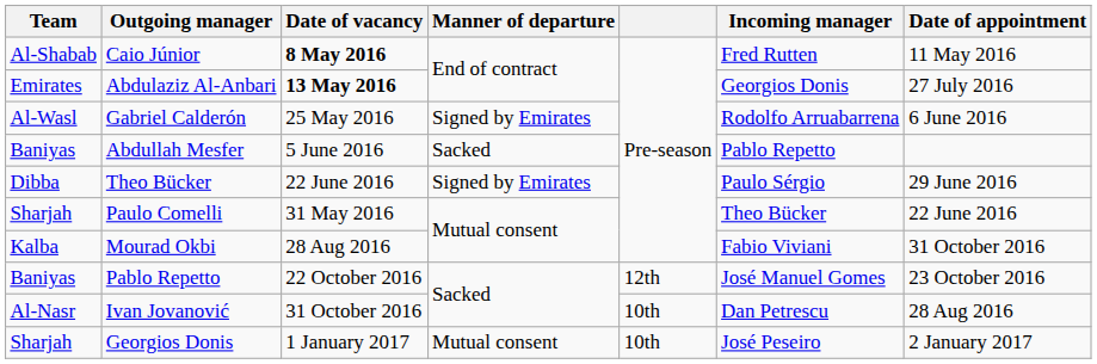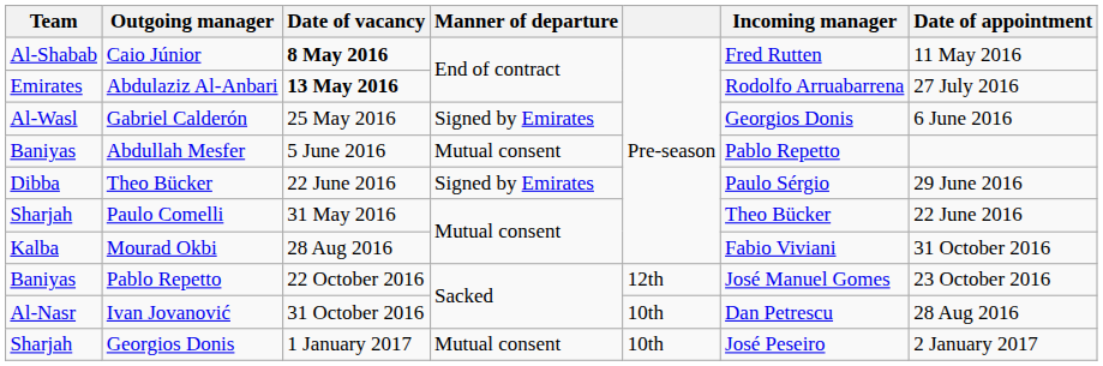Abdulaziz Al-Anbari | Incoming manager: Georgios Donis -> Rodolfo Arruabarrena
Gabriel Calderón | Incoming manager: Rodolfo Arruabarrena -> Georgios Donis
Abdullah Mesfer | Manner of departure: Sacked -> Mutual consent
